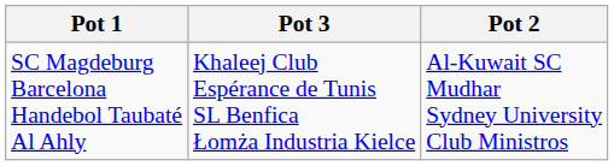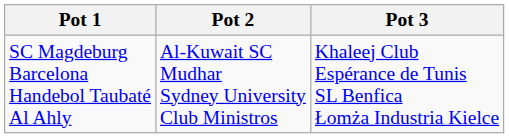columns swapped: Pot 2 <-> Pot 3
